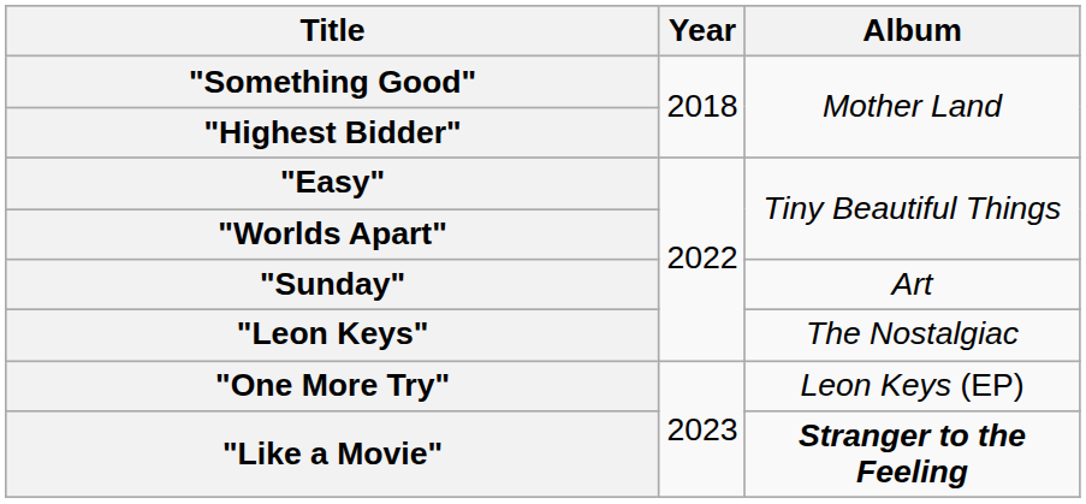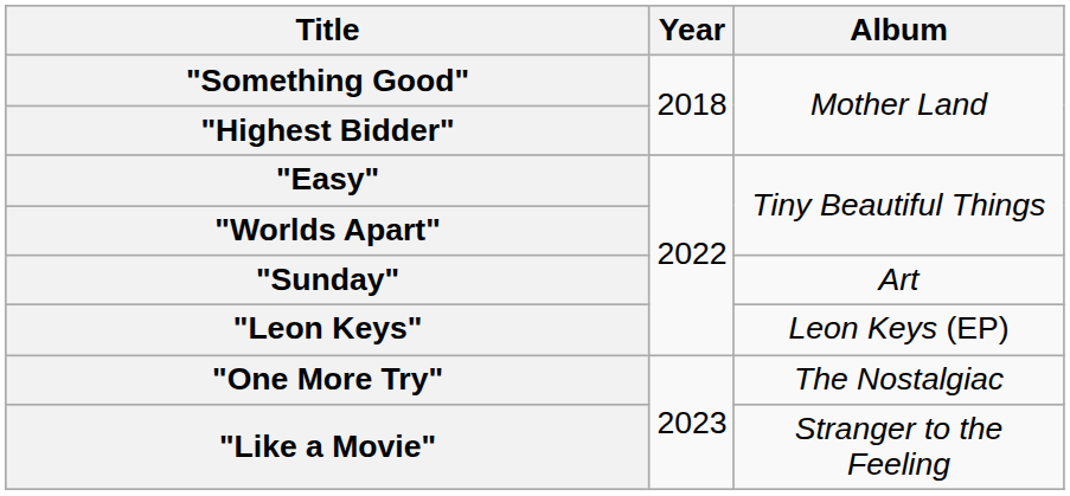"Leon Keys" | Album: The Nostalgiac -> Leon Keys (EP)
"One More Try" | Album: Leon Keys (EP) -> The Nostalgiac
"Like a Movie" | Album: bold -> normal
